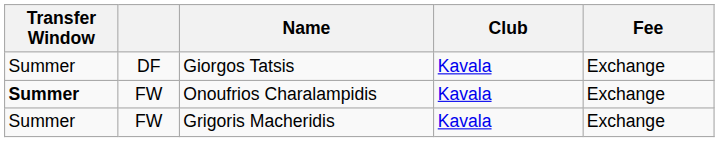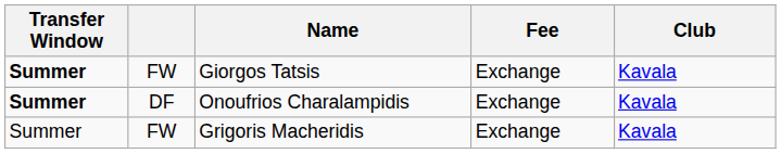columns swapped: Club <-> Fee
Giorgos Tatsis | Transfer Window: normal -> bold
Giorgos Tatsis | column 2: DF -> FW
Onoufrios Charalampidis | column 2: FW -> DF
